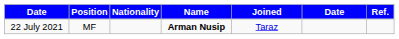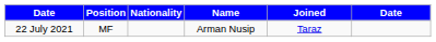- column: Ref.
22 July 2021 | Name: bold -> normal
